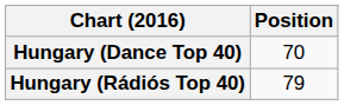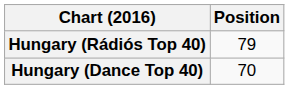rows swapped: Hungary (Dance Top 40) <-> Hungary (Rádiós Top 40)
